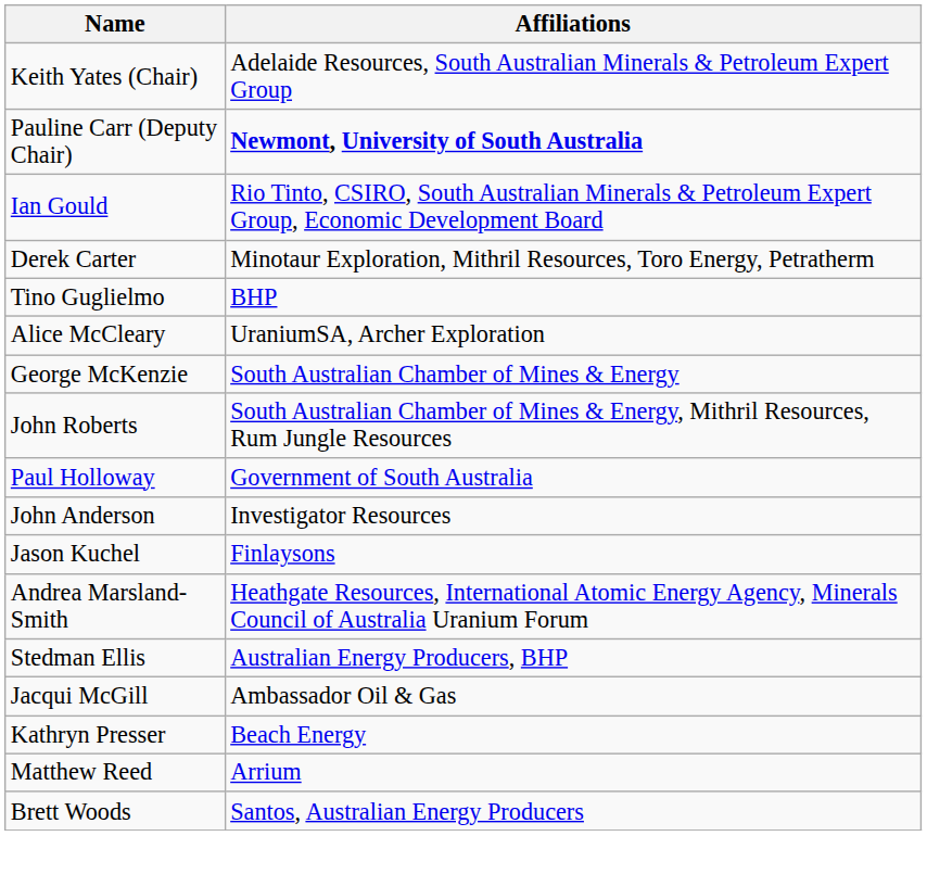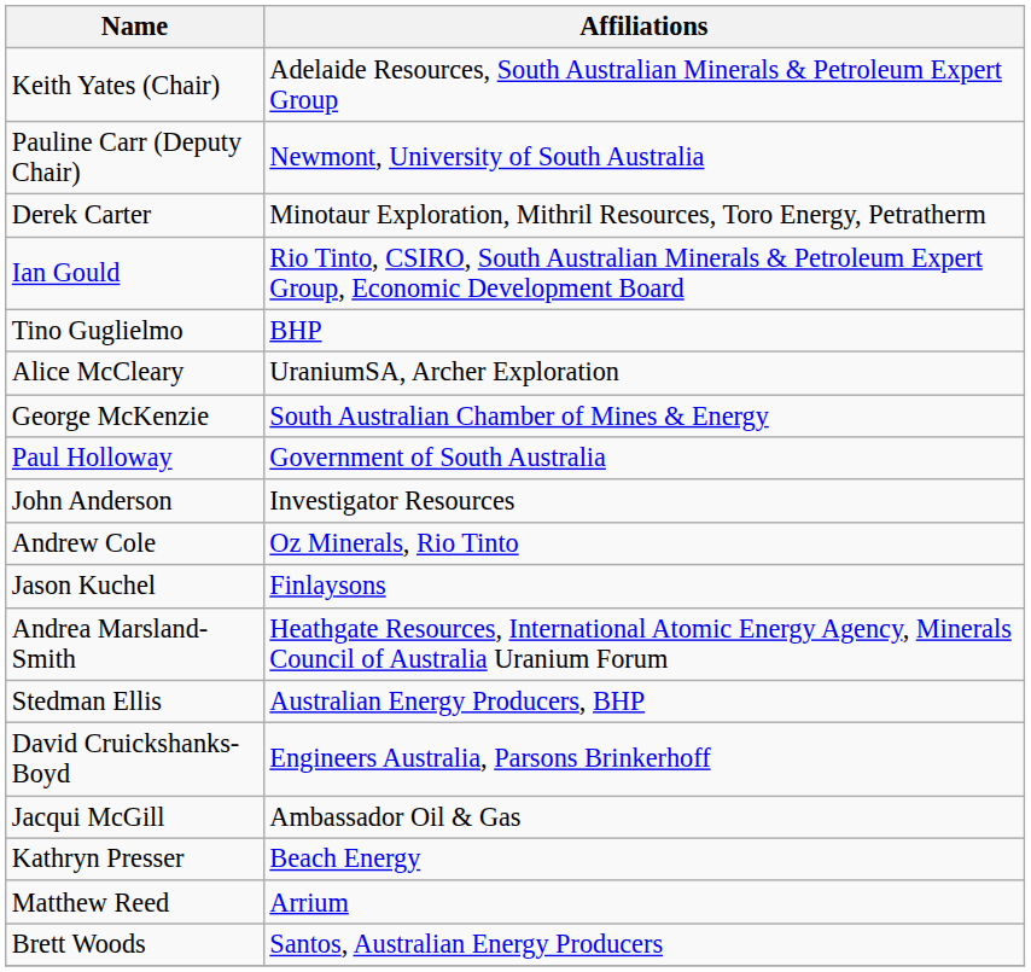Pauline Carr (Deputy Chair) | Affiliations: bold -> normal
rows swapped: Derek Carter <-> Ian Gould
- row: John Roberts | South Australian Chamber of Mines & Energy, Mithril Resources, Rum Jungle Resources
+ row: Andrew Cole | Oz Minerals, Rio Tinto
+ row: David Cruickshanks-Boyd | Engineers Australia, Parsons Brinkerhoff
